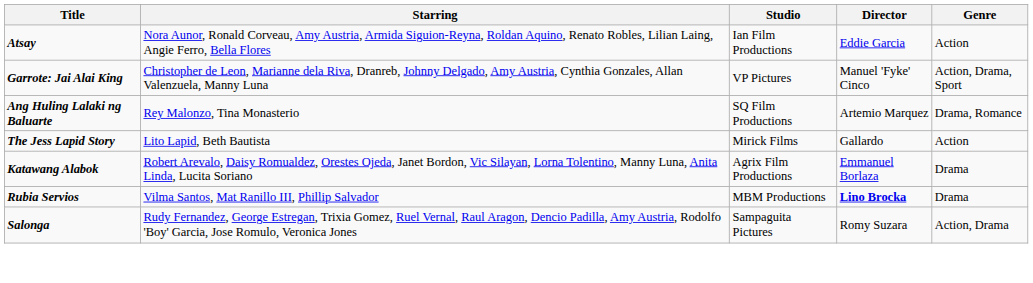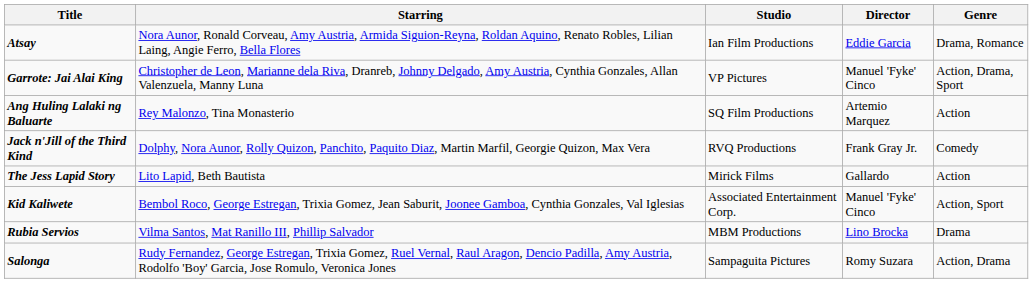Atsay | Genre: Action -> Drama, Romance
Ang Huling Lalaki ng Baluarte | Genre: Drama, Romance -> Action
+ row: Jack n'Jill of the Third Kind | Dolphy, Nora Aunor, Rolly Quizon, Panchito, Paquito Diaz, Martin Marfil, Georgie Quizon, Max Vera | RVQ Productions | Frank Gray Jr. | Comedy
- row: Katawang Alabok | Robert Arevalo, Daisy Romualdez, Orestes Ojeda, Janet Bordon, Vic Silayan, Lorna Tolentino, Manny Luna, Anita Linda, Lucita Soriano | Agrix Film Productions | Emmanuel Borlaza | Drama
+ row: Kid Kaliwete | Bembol Roco, George Estregan, Trixia Gomez, Jean Saburit, Joonee Gamboa, Cynthia Gonzales, Val Iglesias | Associated Entertainment Corp. | Manuel 'Fyke' Cinco | Action, Sport
Rubia Servios | Director: bold -> normal
